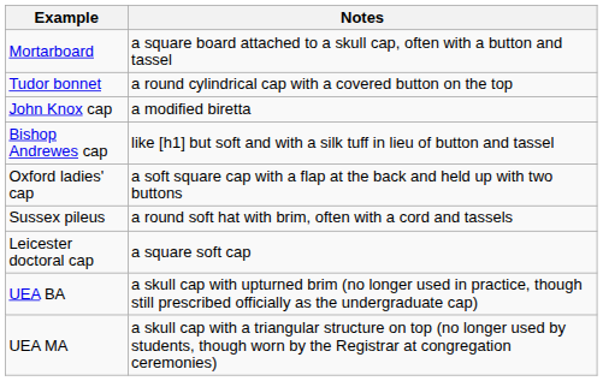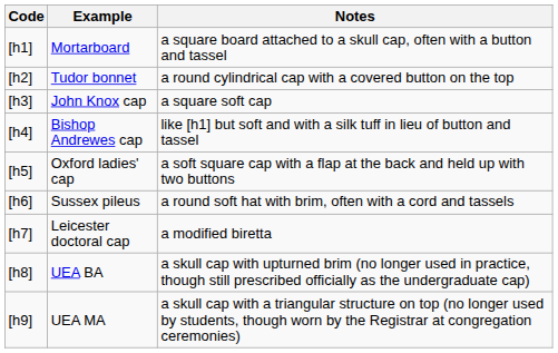+ column: Code | [h1] | [h2] | [h3] | [h4] | [h5] | [h6] | [h7] | [h8] | [h9]
John Knox cap | Notes: a modified biretta -> a square soft cap
Leicester doctoral cap | Notes: a square soft cap -> a modified biretta
